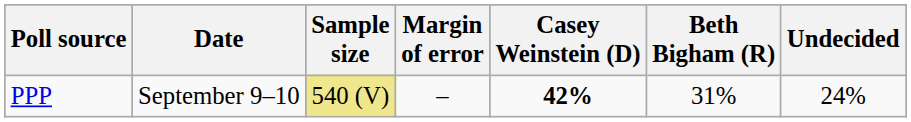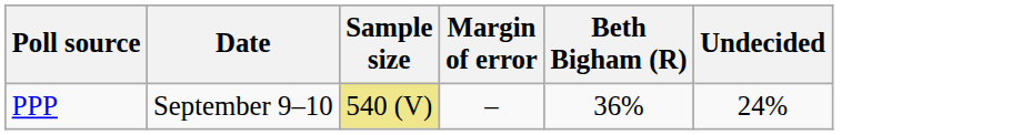- column: Casey Weinstein (D) | 42%
PPP | Beth Bigham (R): 31% -> 36%
